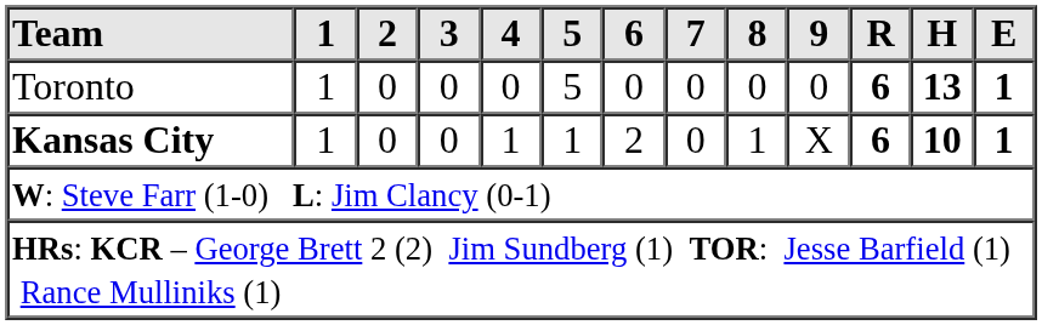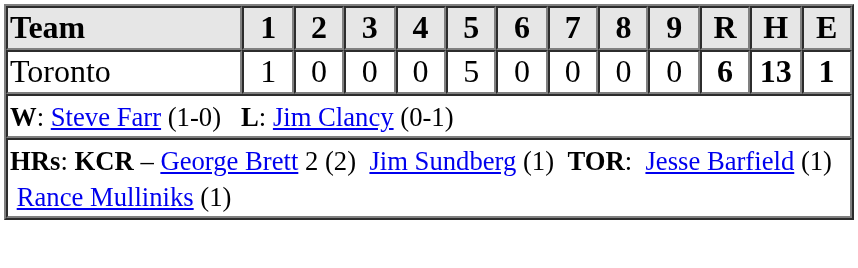- row: Kansas City | 1 | 0 | 0 | 1 | 1 | 2 | 0 | 1 | X | 6 | 10 | 1
